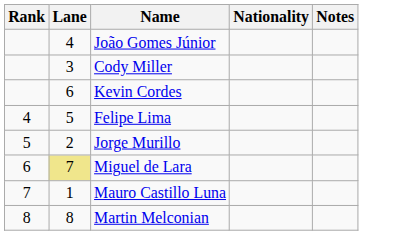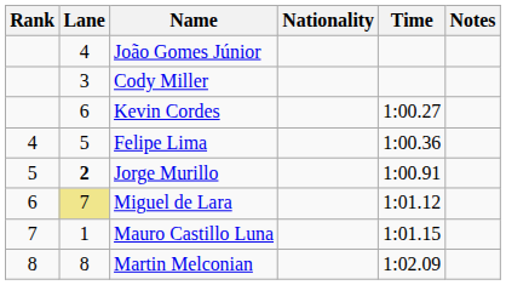+ column: Time | 1:00.27 | 1:00.36 | 1:00.91 | 1:01.12 | 1:01.15 | 1:02.09
Jorge Murillo | Lane: normal -> bold
